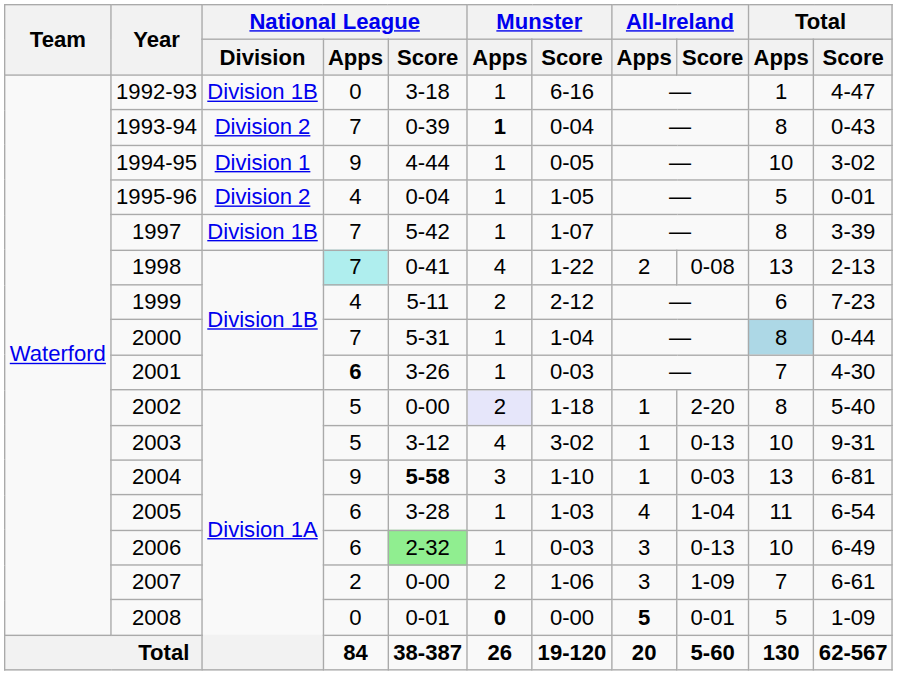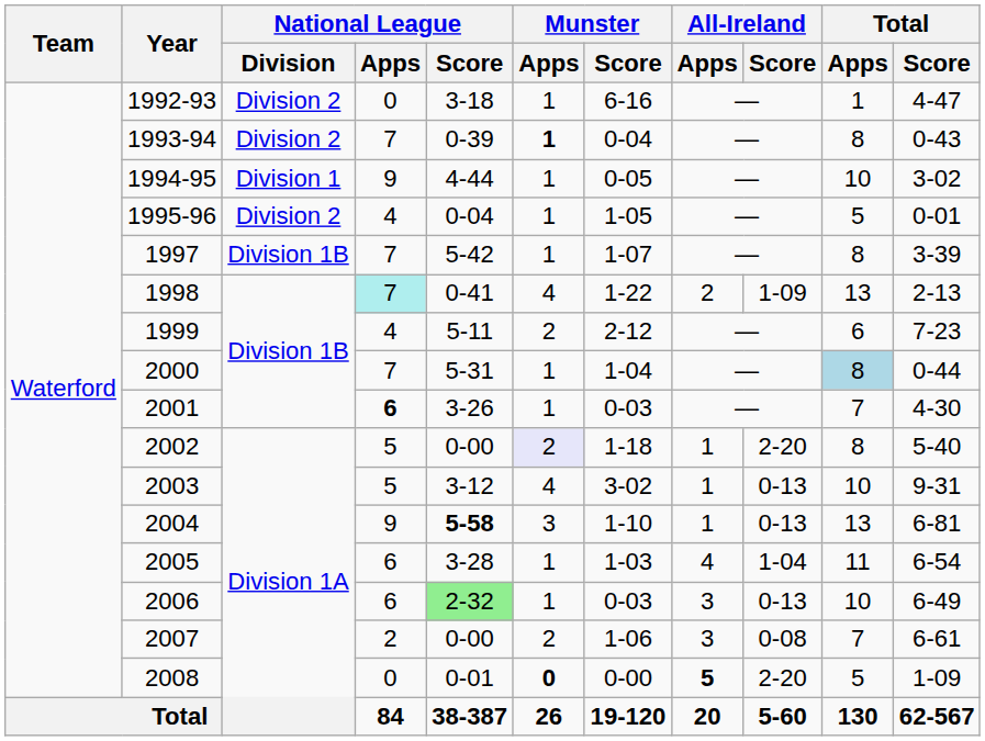1992-93 | National League / Division: Division 1B -> Division 2
1998 | All-Ireland / Score: 0-08 -> 1-09
2004 | All-Ireland / Score: 0-03 -> 0-13
2007 | All-Ireland / Score: 1-09 -> 0-08
2008 | All-Ireland / Score: 0-01 -> 2-20
